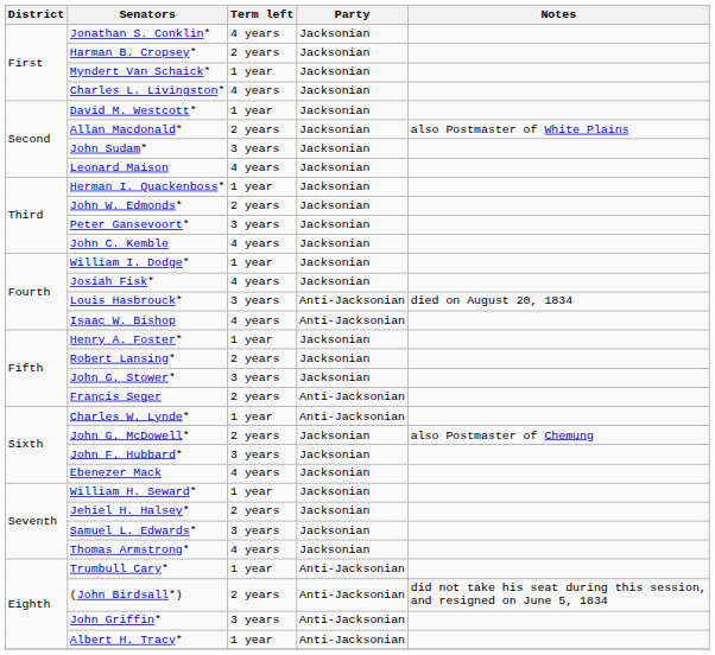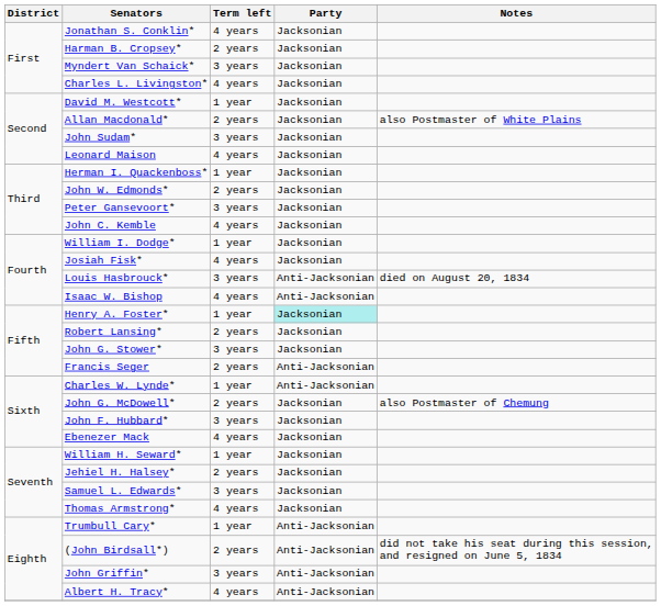Myndert Van Schaick* | Term left: 1 year -> 3 years
Henry A. Foster* | Party: no background -> paleturquoise background
Albert H. Tracy* | Term left: 1 year -> 4 years
